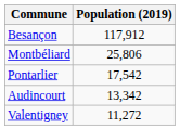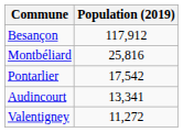Montbéliard | Population (2019): 25,806 -> 25,816
Audincourt | Population (2019): 13,342 -> 13,341
